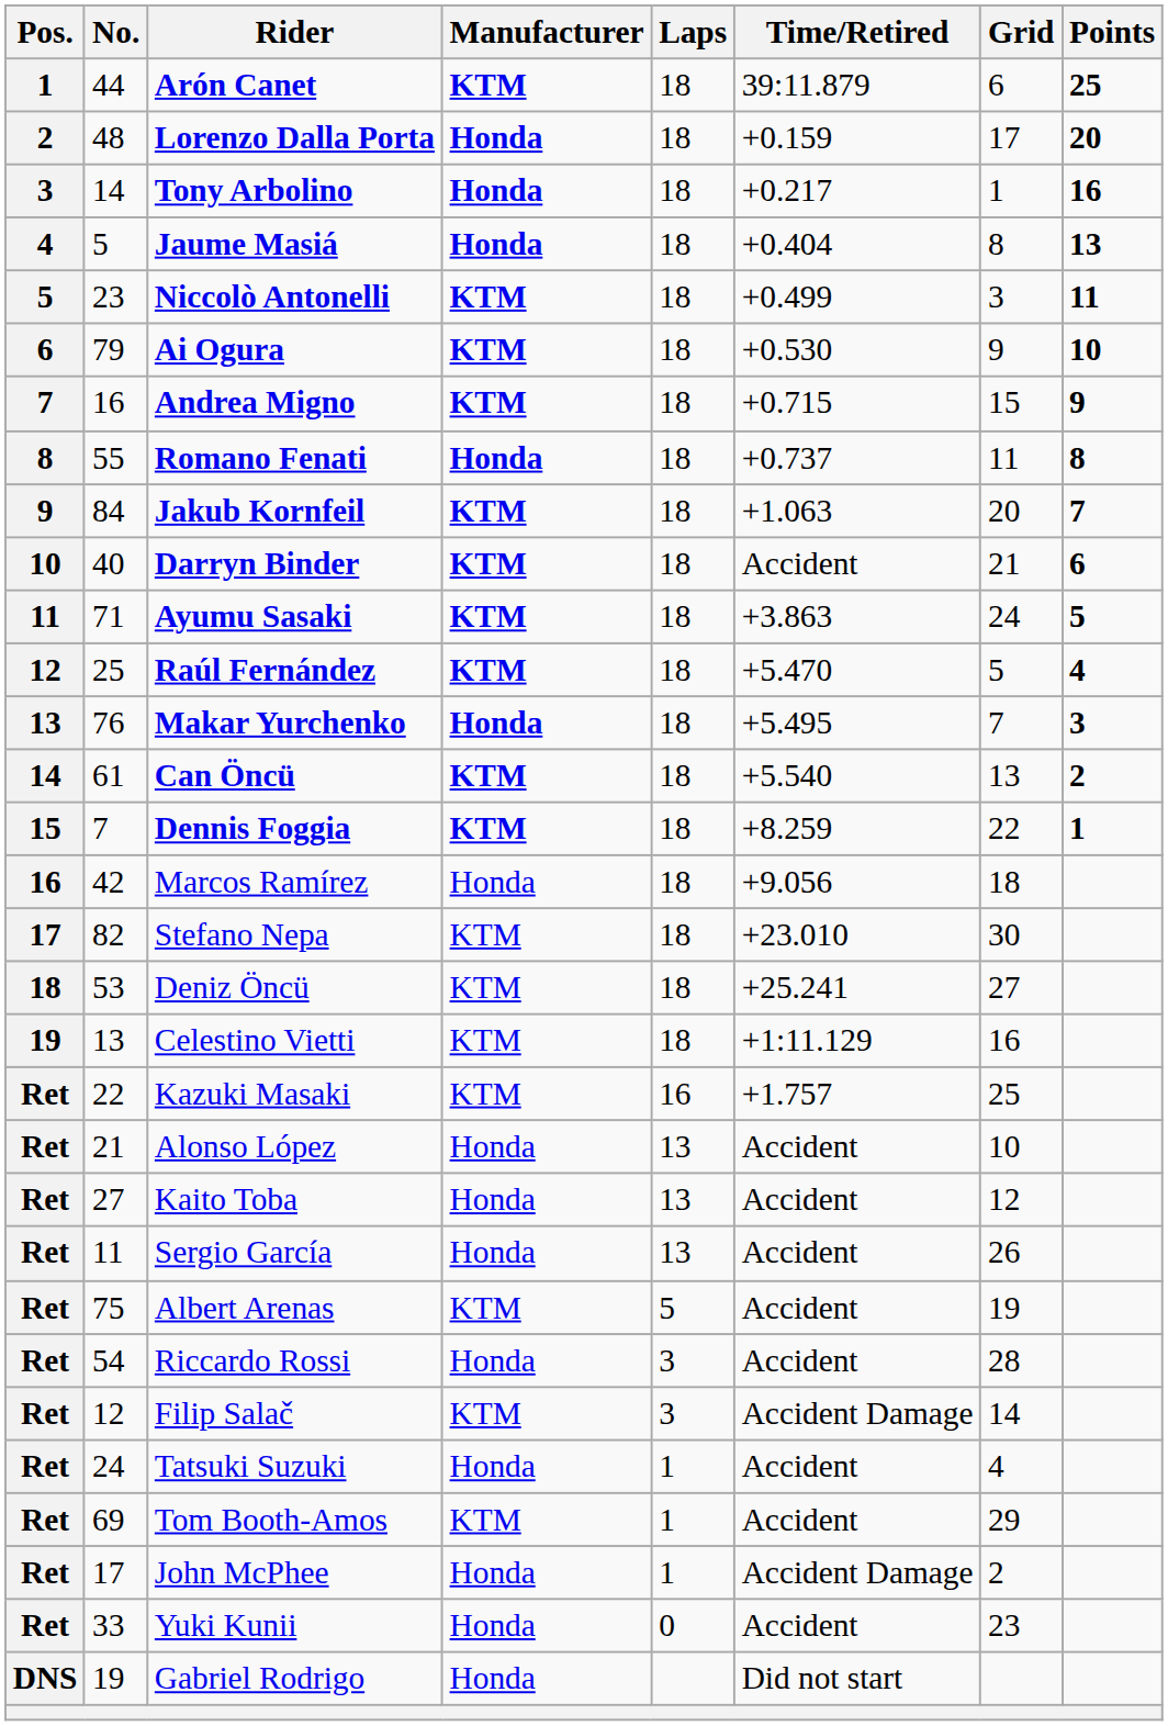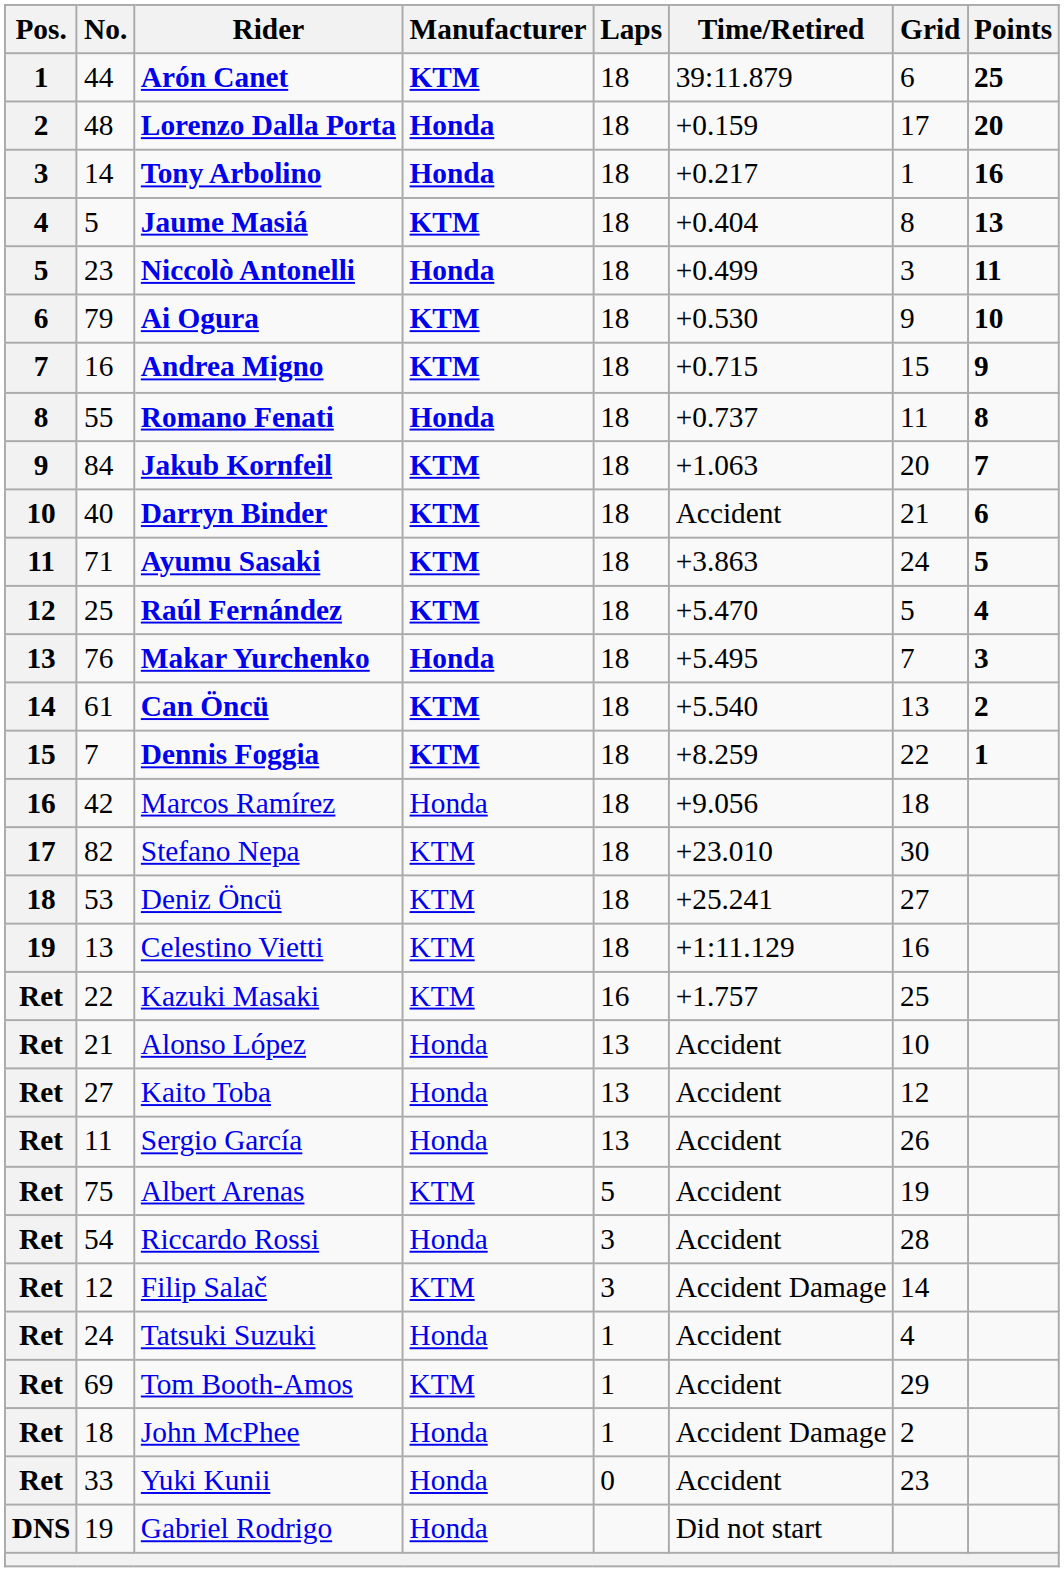Jaume Masiá | Manufacturer: Honda -> KTM
Niccolò Antonelli | Manufacturer: KTM -> Honda
John McPhee | No.: 17 -> 18
